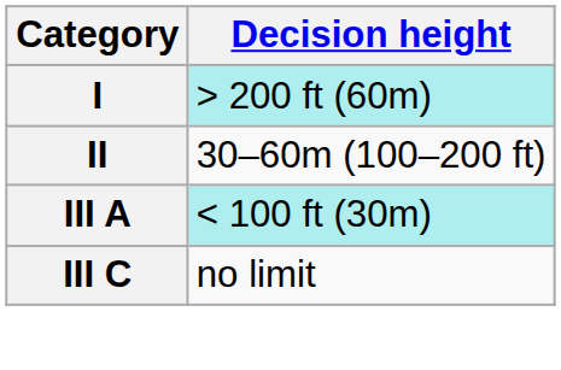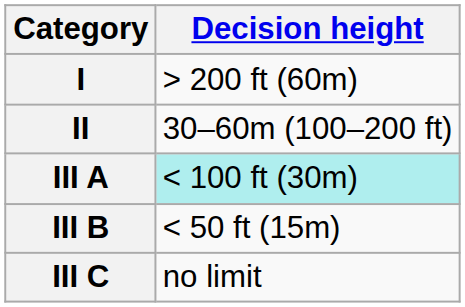I | Decision height: paleturquoise background -> no background
+ row: III B | < 50 ft (15m)
